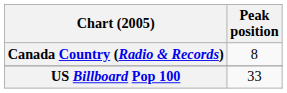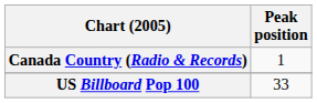Canada Country (Radio & Records) | Peak position: 8 -> 1
